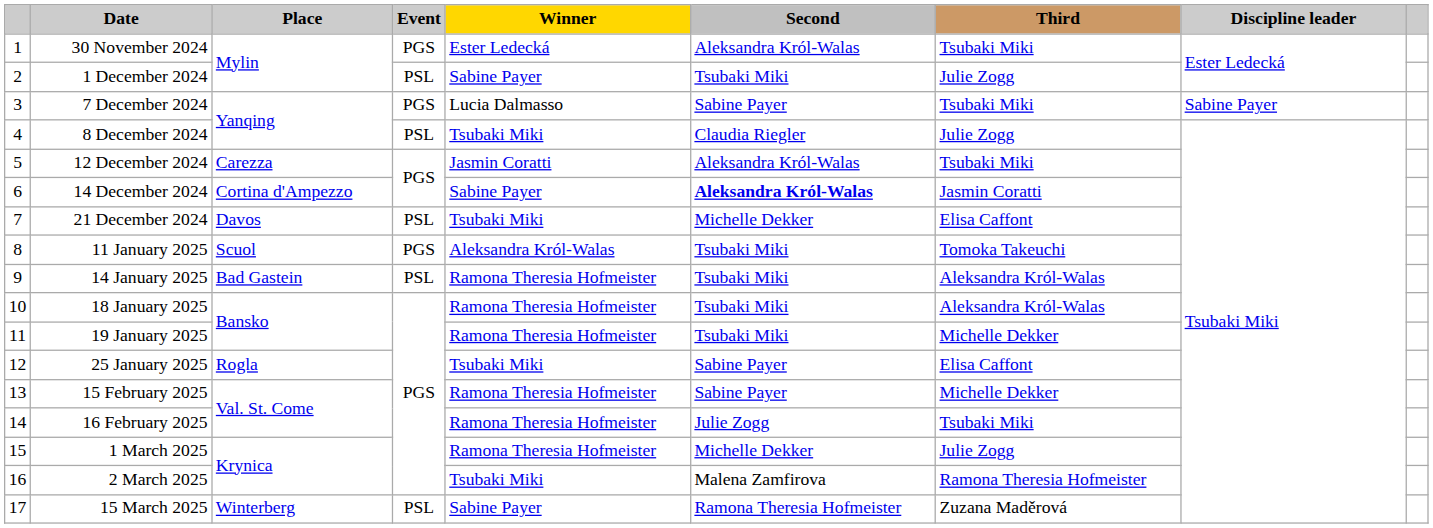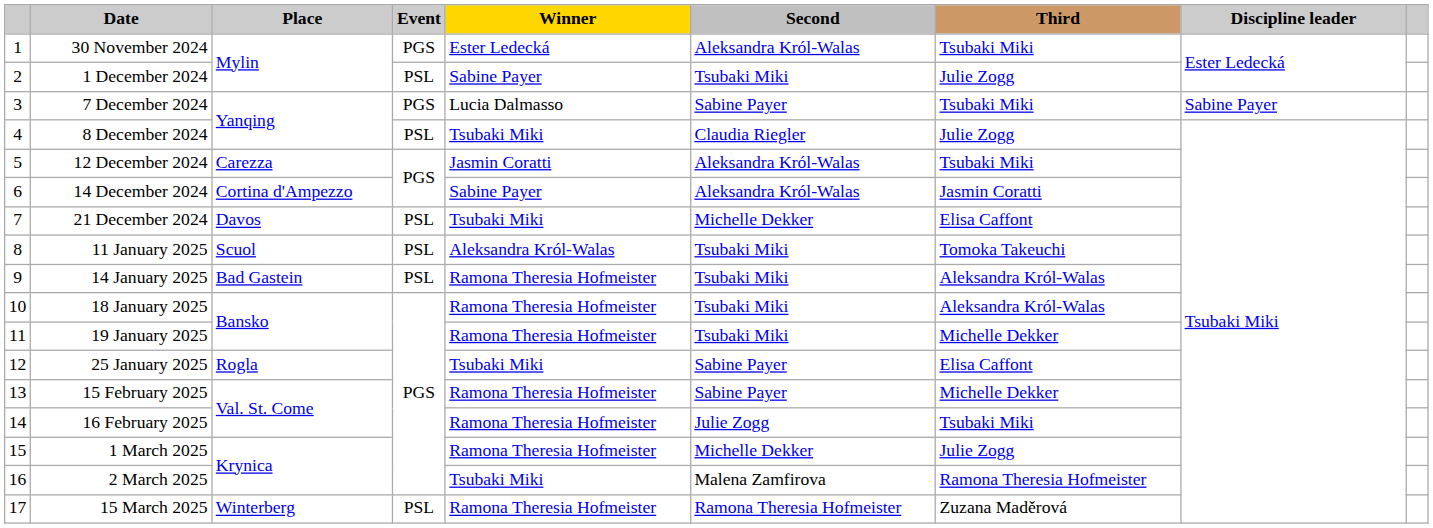14 December 2024 | Second: bold -> normal
11 January 2025 | Event: PGS -> PSL
15 March 2025 | Winner: Sabine Payer -> Ramona Theresia Hofmeister
